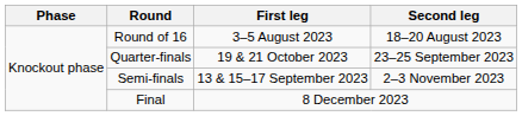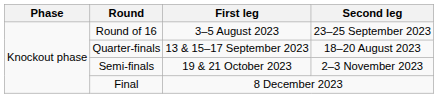Round of 16 | Second leg: 18–20 August 2023 -> 23–25 September 2023
Quarter-finals | First leg: 19 & 21 October 2023 -> 13 & 15–17 September 2023
Quarter-finals | Second leg: 23–25 September 2023 -> 18–20 August 2023
Semi-finals | First leg: 13 & 15–17 September 2023 -> 19 & 21 October 2023
